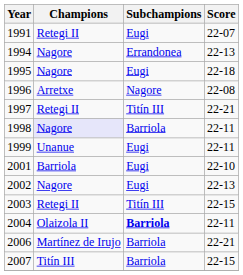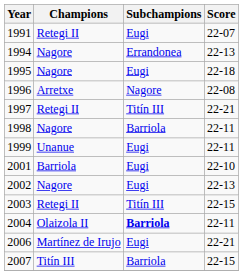1998 | Champions: lavender background -> no background
2006 | Subchampions: Barriola -> Eugi
